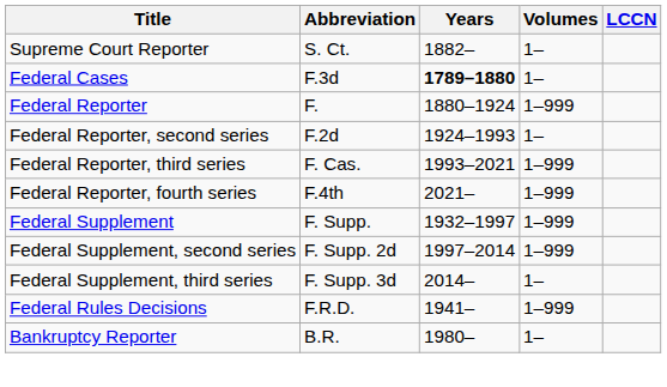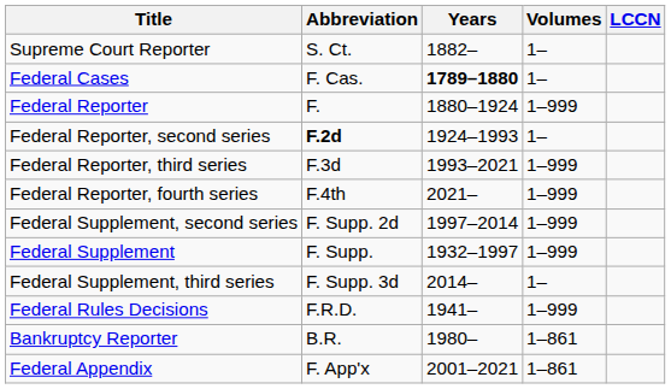Federal Cases | Abbreviation: F.3d -> F. Cas.
Federal Reporter, second series | Abbreviation: normal -> bold
Federal Reporter, third series | Abbreviation: F. Cas. -> F.3d
rows swapped: Federal Supplement <-> Federal Supplement, second series
Bankruptcy Reporter | Volumes: 1– -> 1–861
+ row: Federal Appendix | F. App'x | 2001–2021 | 1–861
